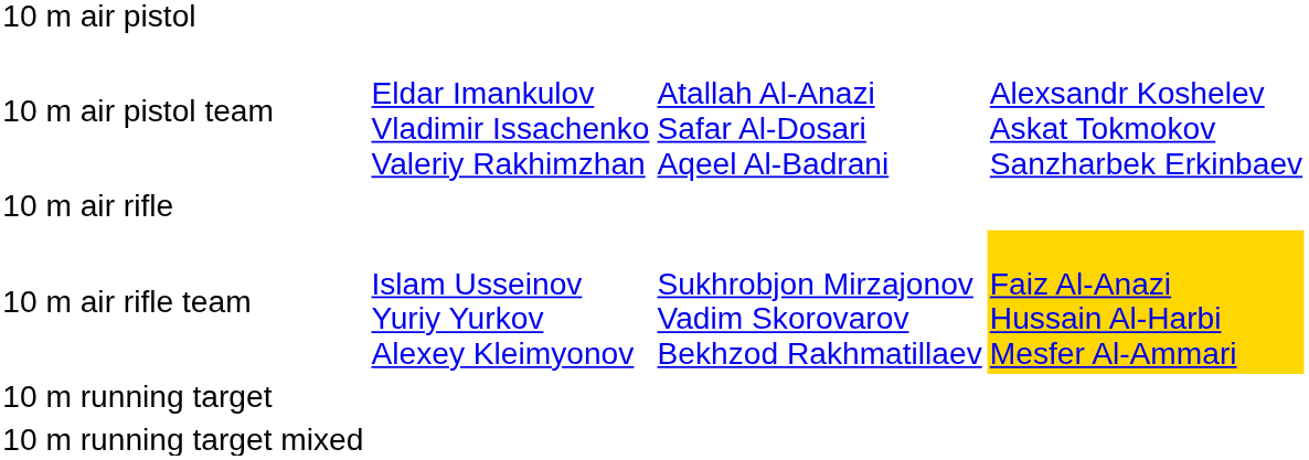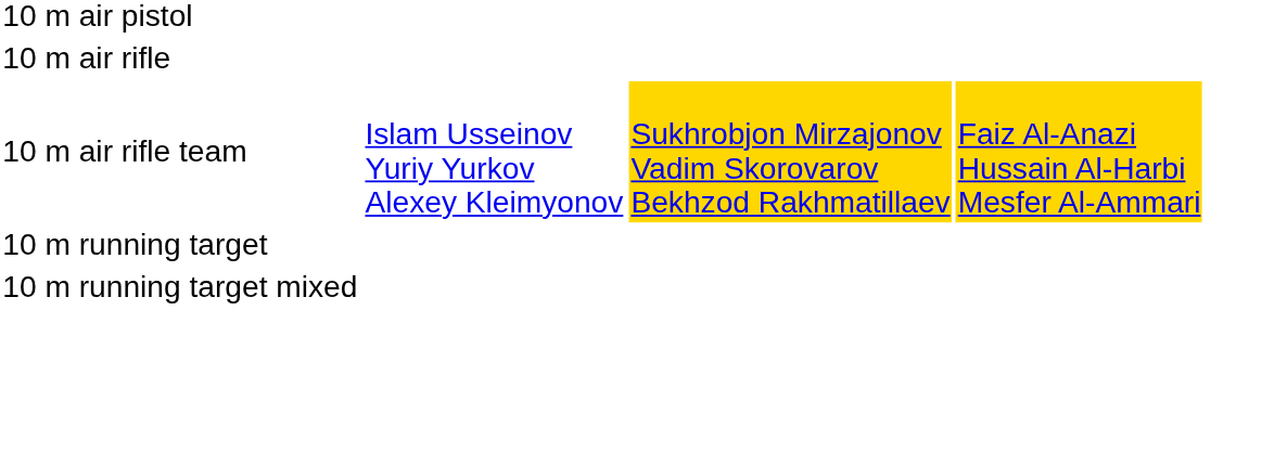- row: 10 m air pistol team | Eldar Imankulov Vladimir Issachenko Valeriy Rakhimzhan | Atallah Al-Anazi Safar Al-Dosari Aqeel Al-Badrani | Alexsandr Koshelev Askat Tokmokov Sanzharbek Erkinbaev
10 m air rifle team | column 3: no background -> gold background
